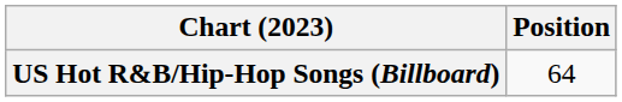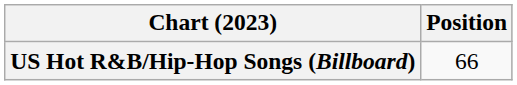US Hot R&B/Hip-Hop Songs (Billboard) | Position: 64 -> 66
